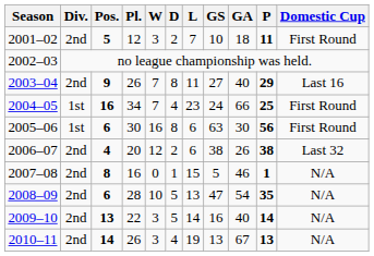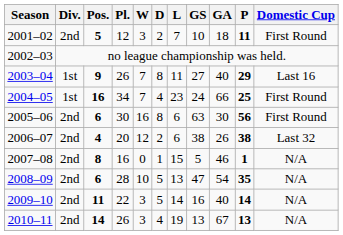2003–04 | Div.: 2nd -> 1st
2005–06 | Div.: 1st -> 2nd
2009–10 | Pos.: 13 -> 11
